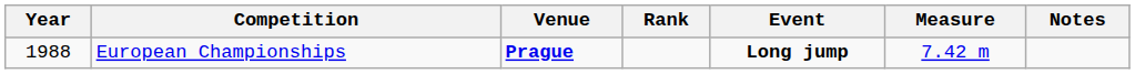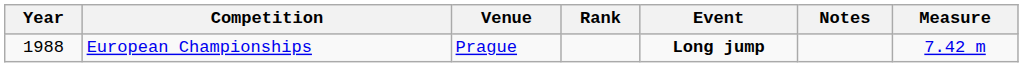columns swapped: Measure <-> Notes
European Championships | Venue: bold -> normal
